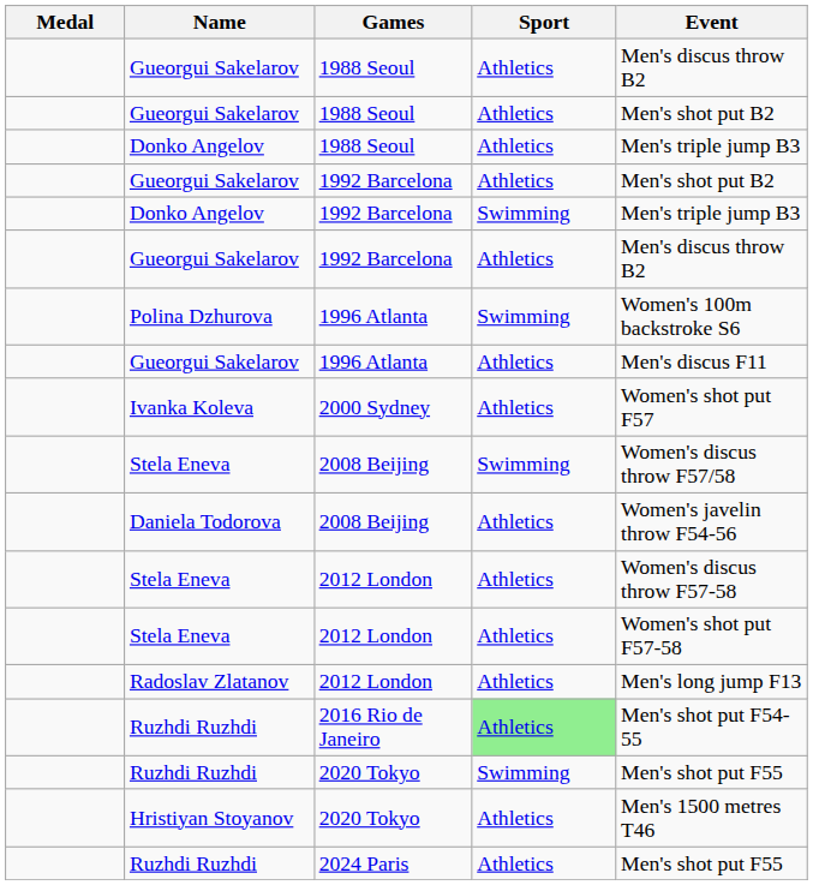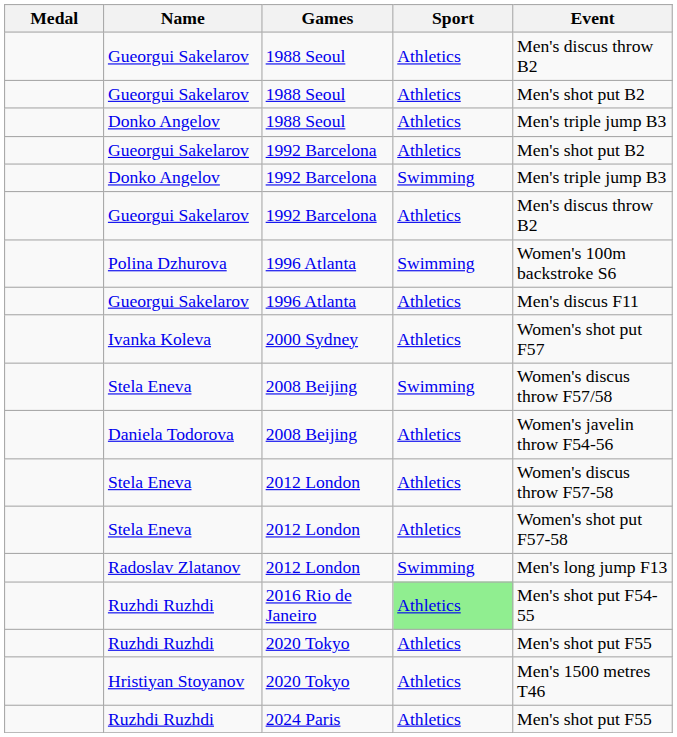Radoslav Zlatanov | Sport: Athletics -> Swimming
Ruzhdi Ruzhdi / 2020 Tokyo | Sport: Swimming -> Athletics
